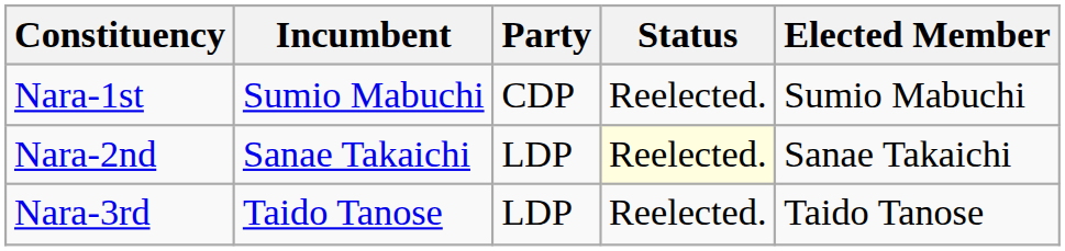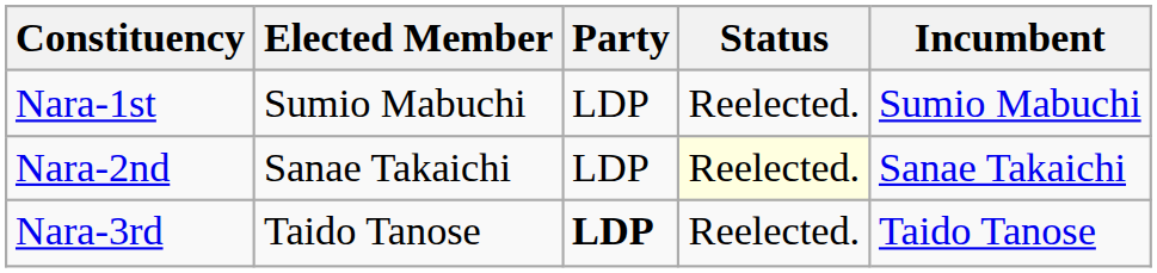columns swapped: Incumbent <-> Elected Member
Nara-1st | Party: CDP -> LDP
Nara-3rd | Party: normal -> bold
